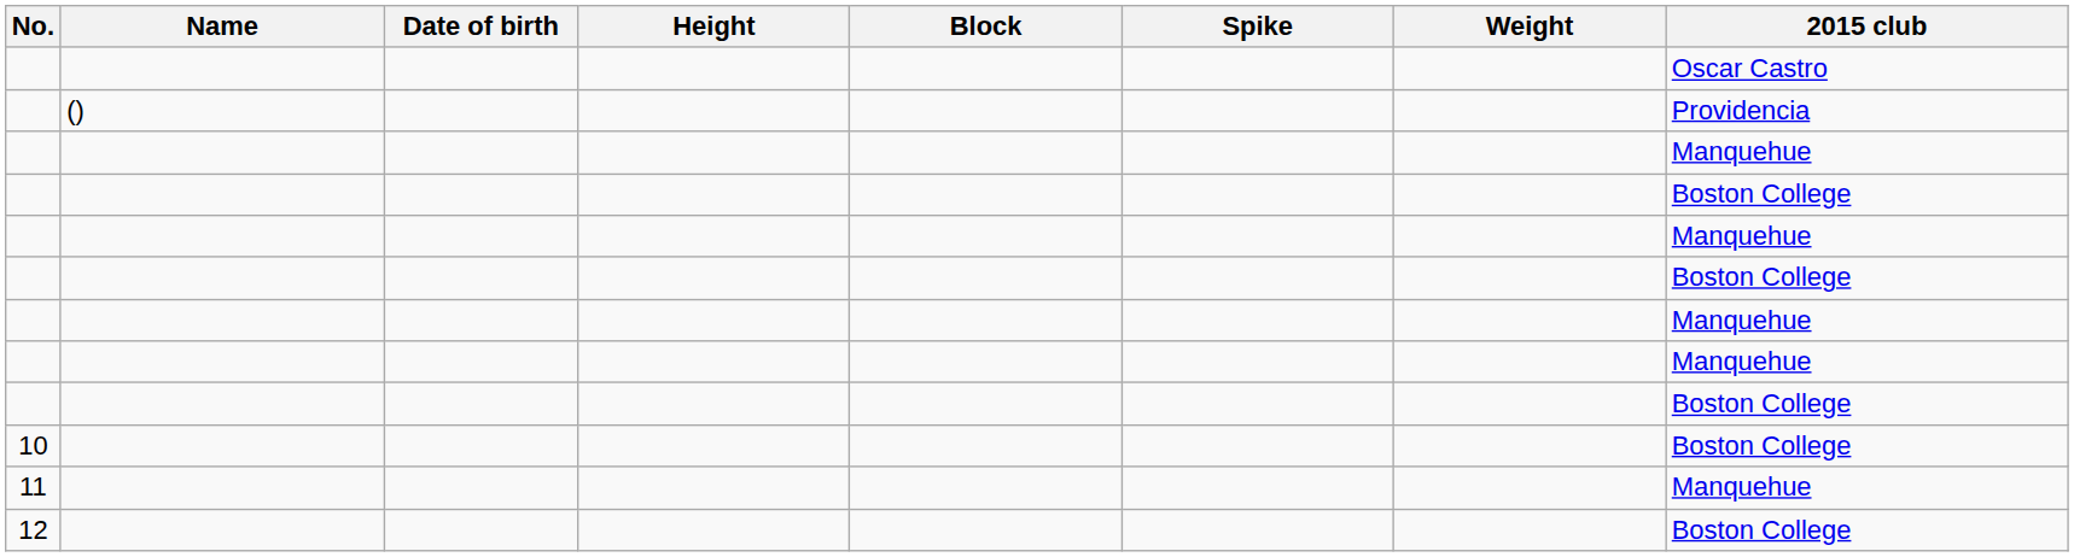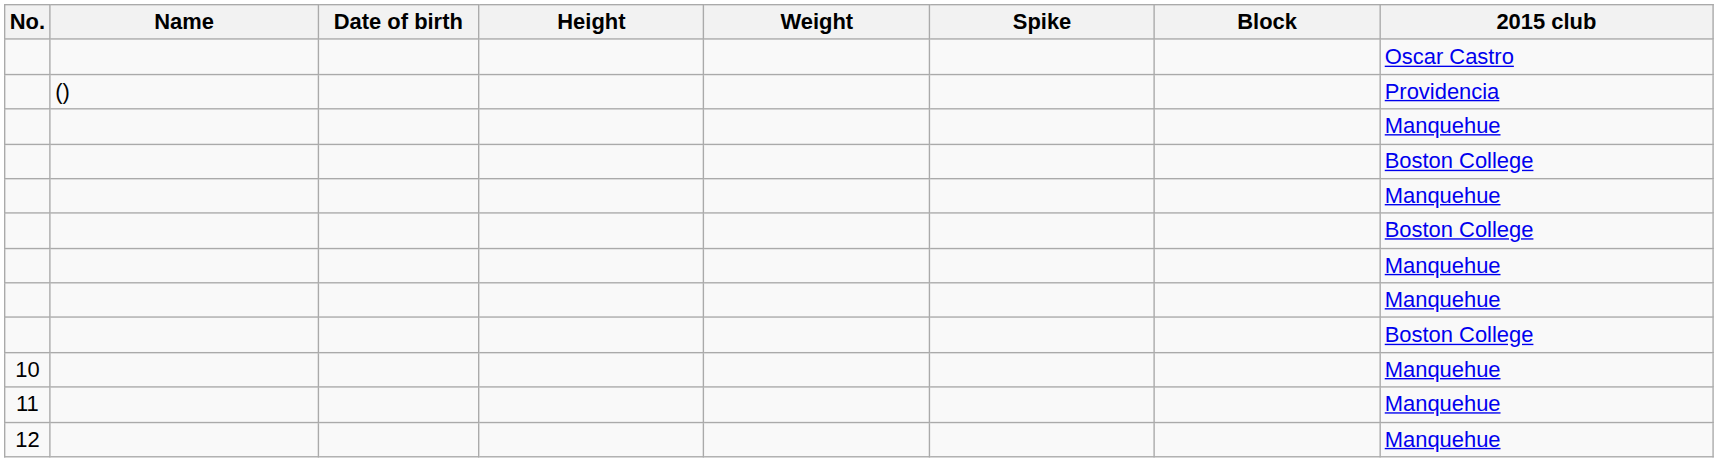columns swapped: Weight <-> Block
10 | 2015 club: Boston College -> Manquehue
12 | 2015 club: Boston College -> Manquehue
